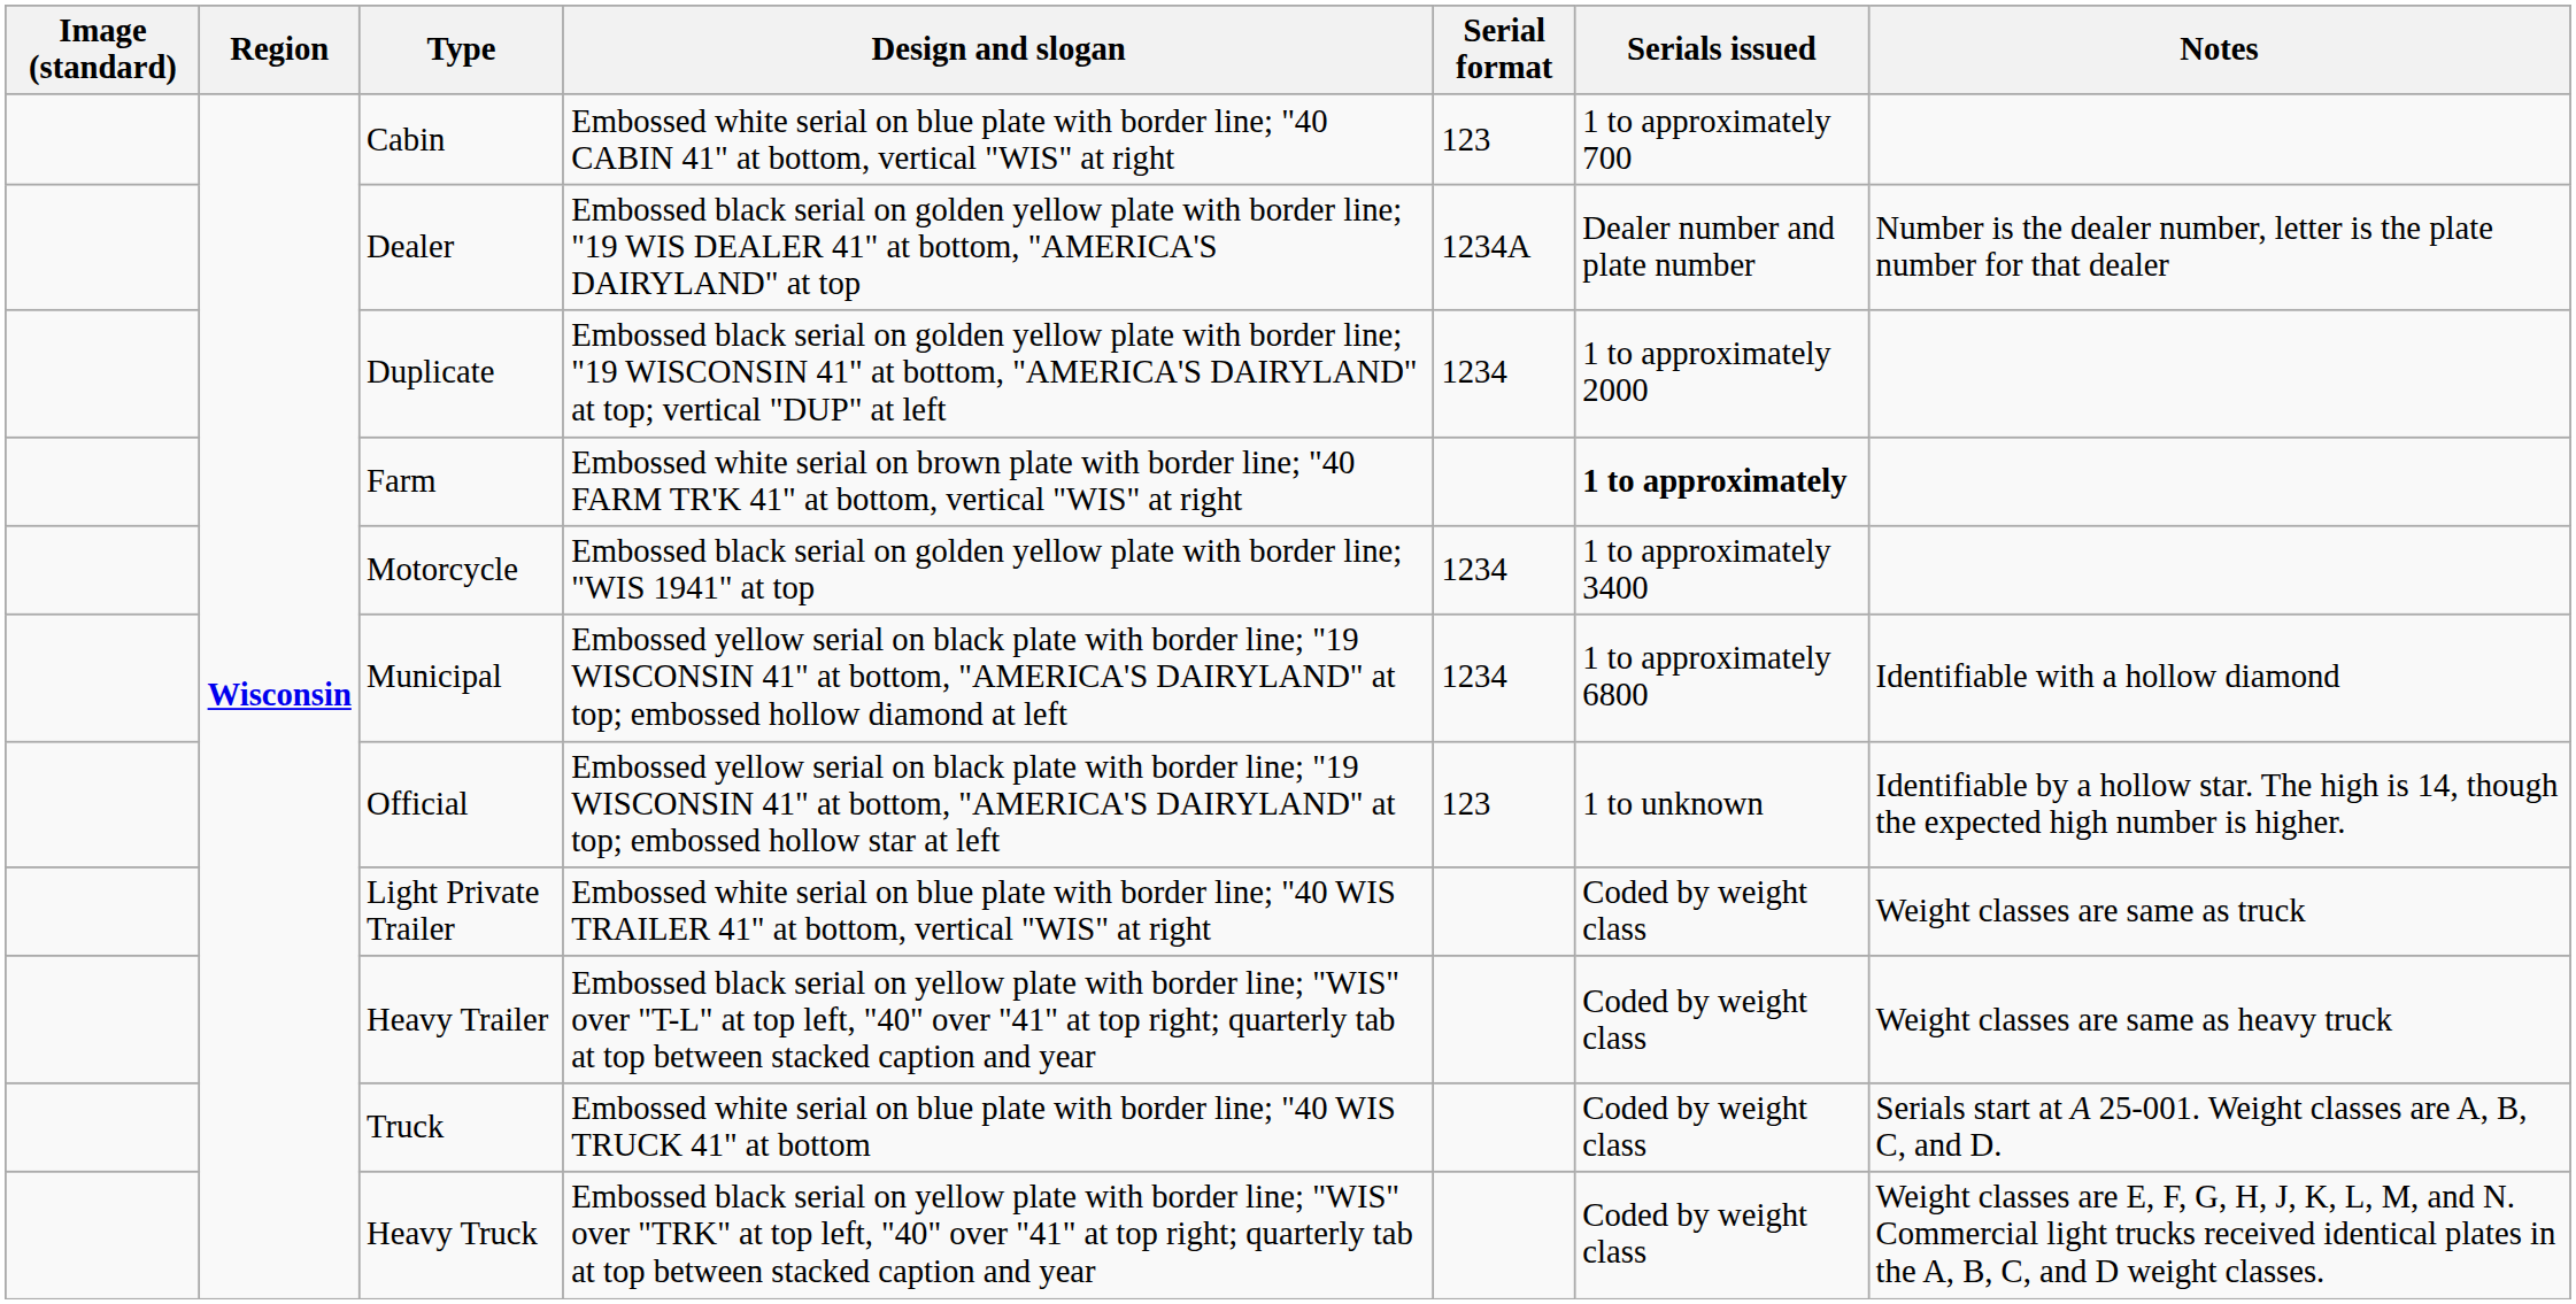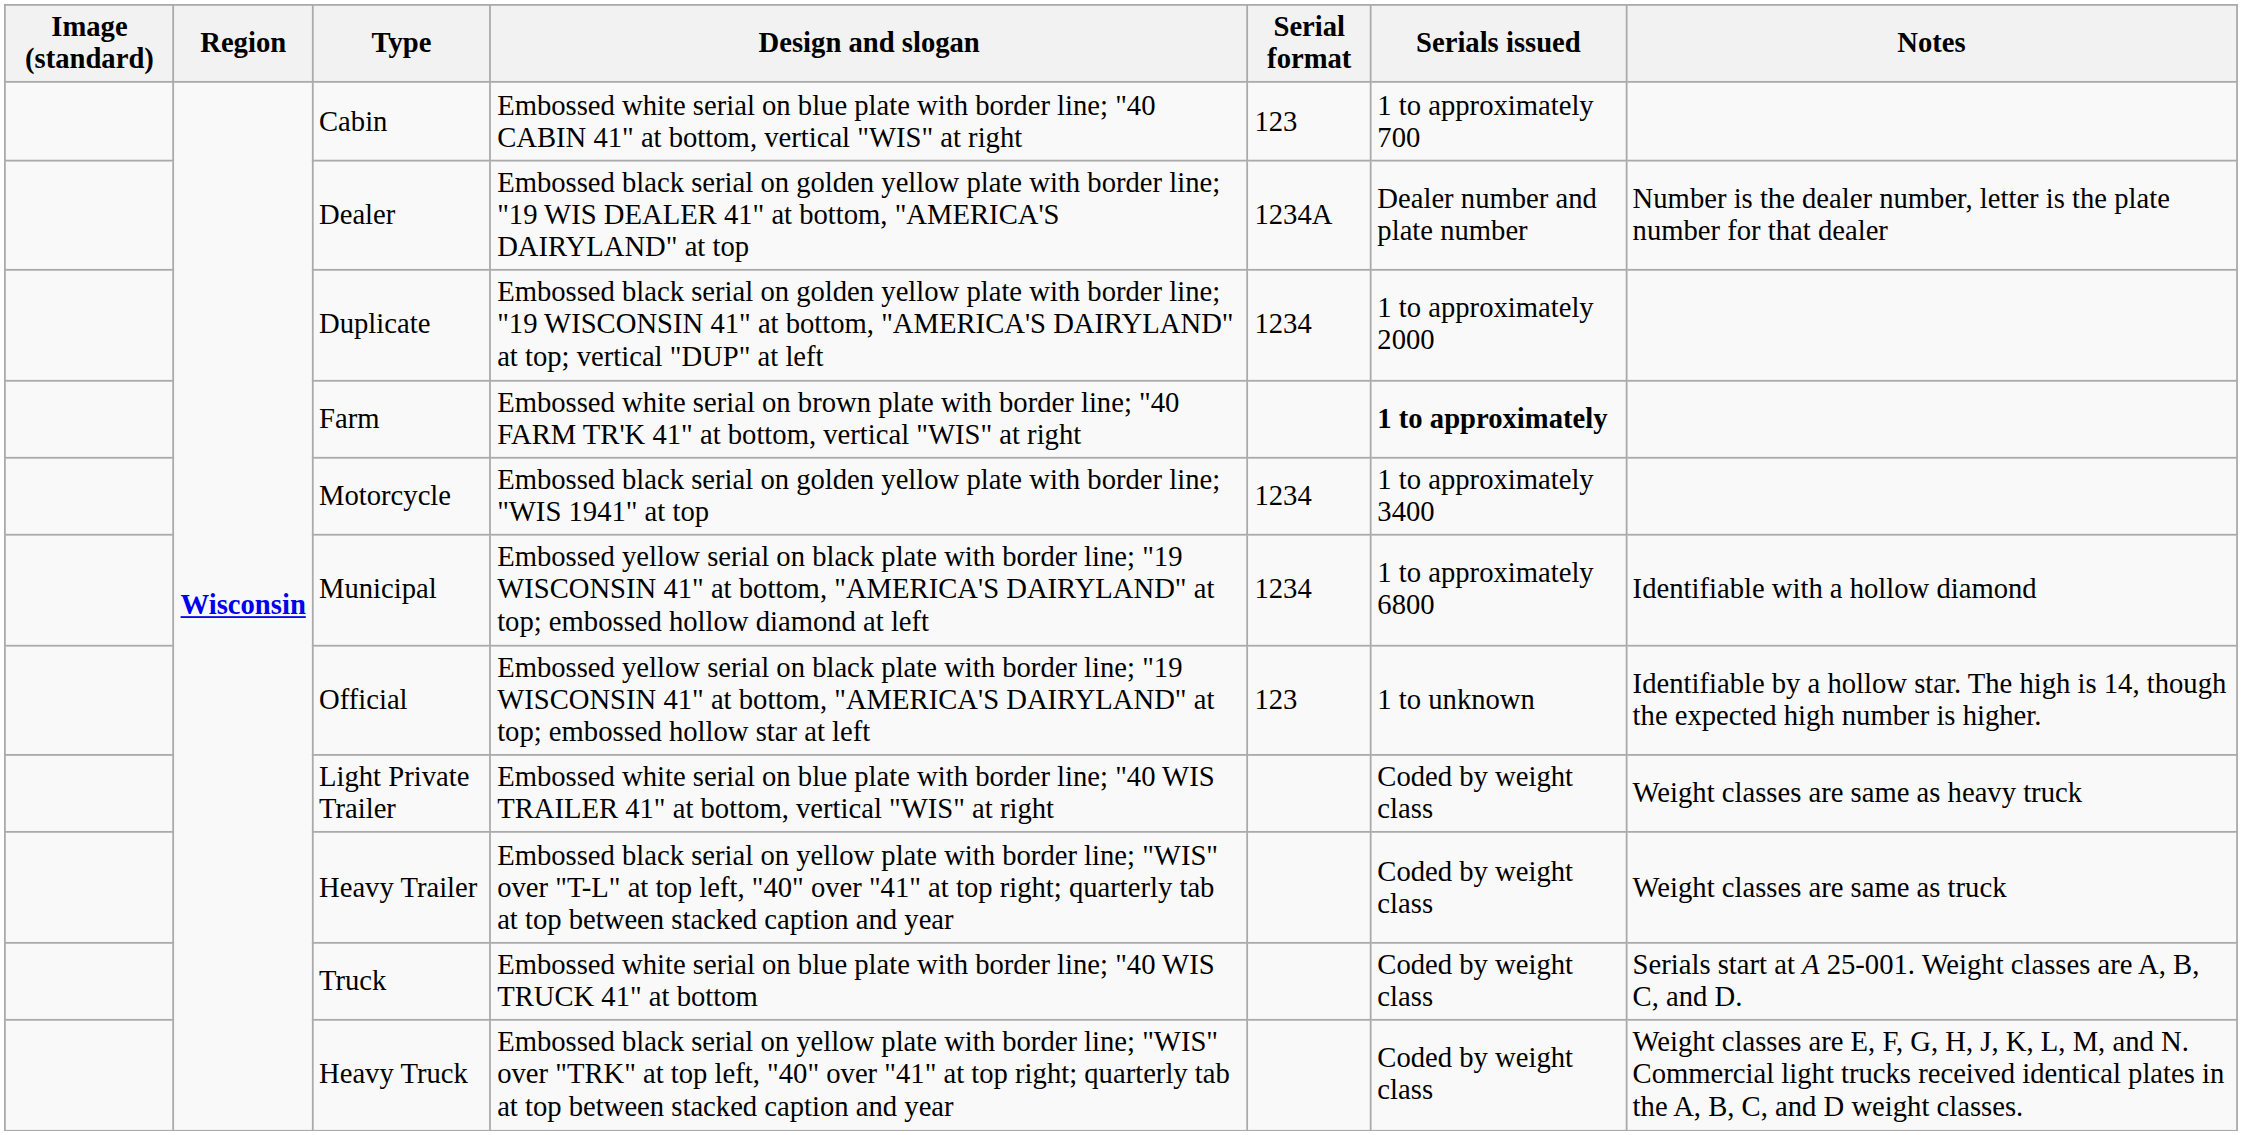Light Private Trailer | Notes: Weight classes are same as truck -> Weight classes are same as heavy truck
Heavy Trailer | Notes: Weight classes are same as heavy truck -> Weight classes are same as truck
